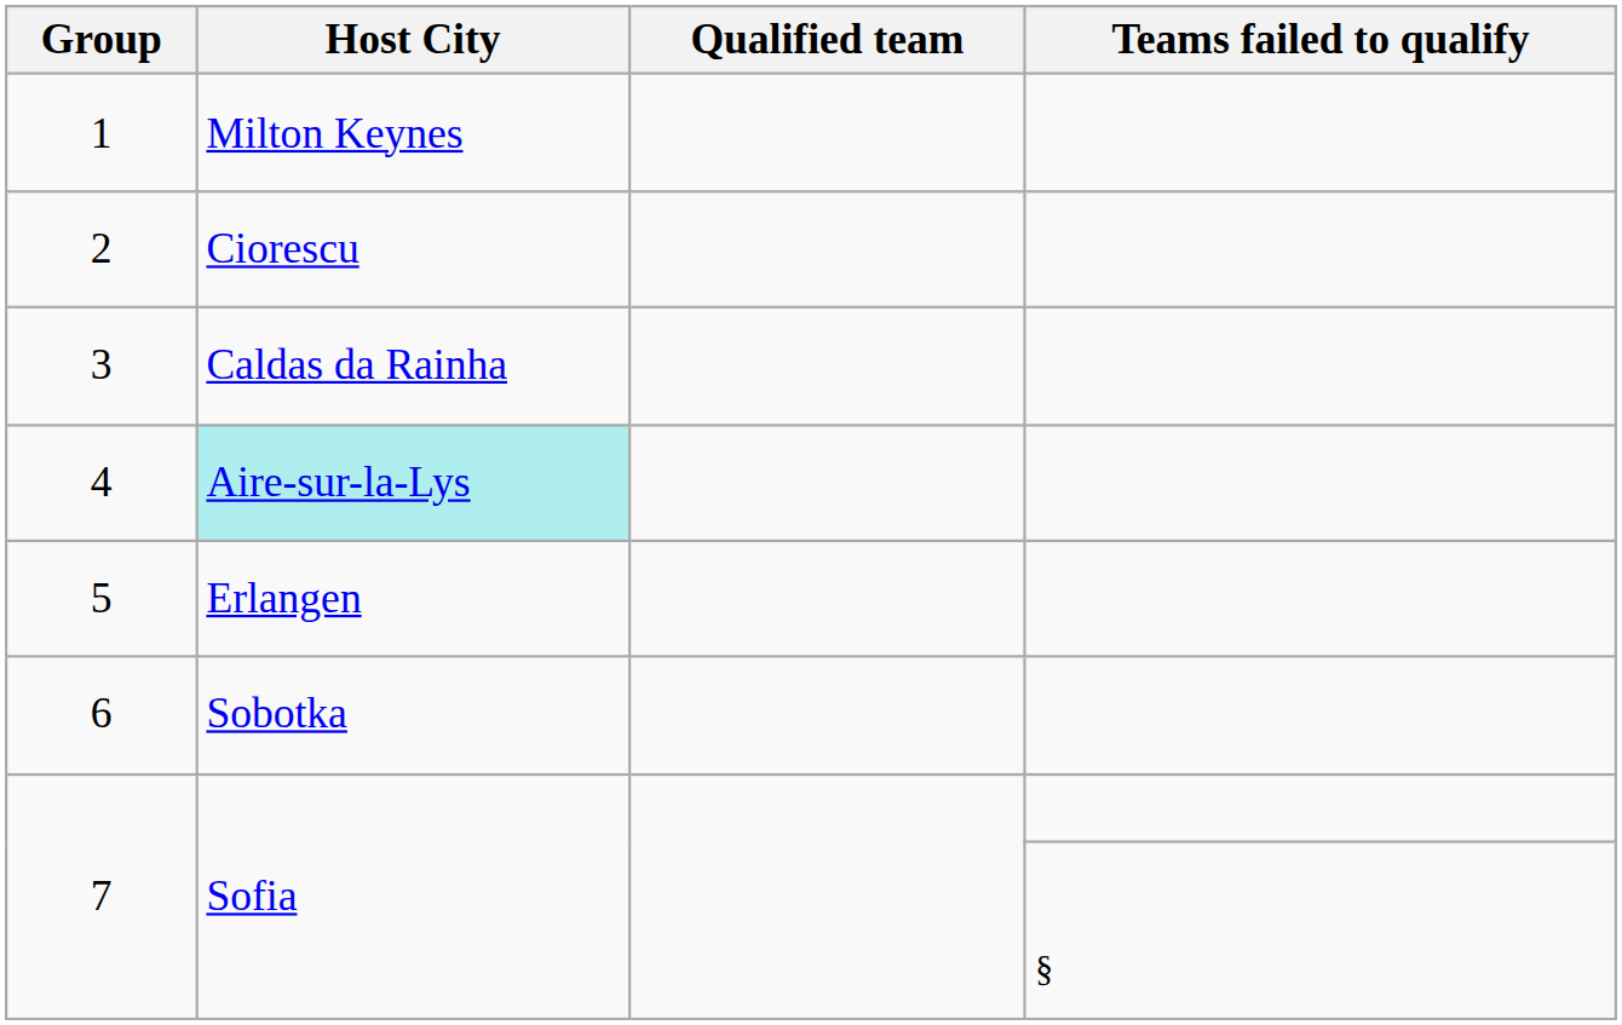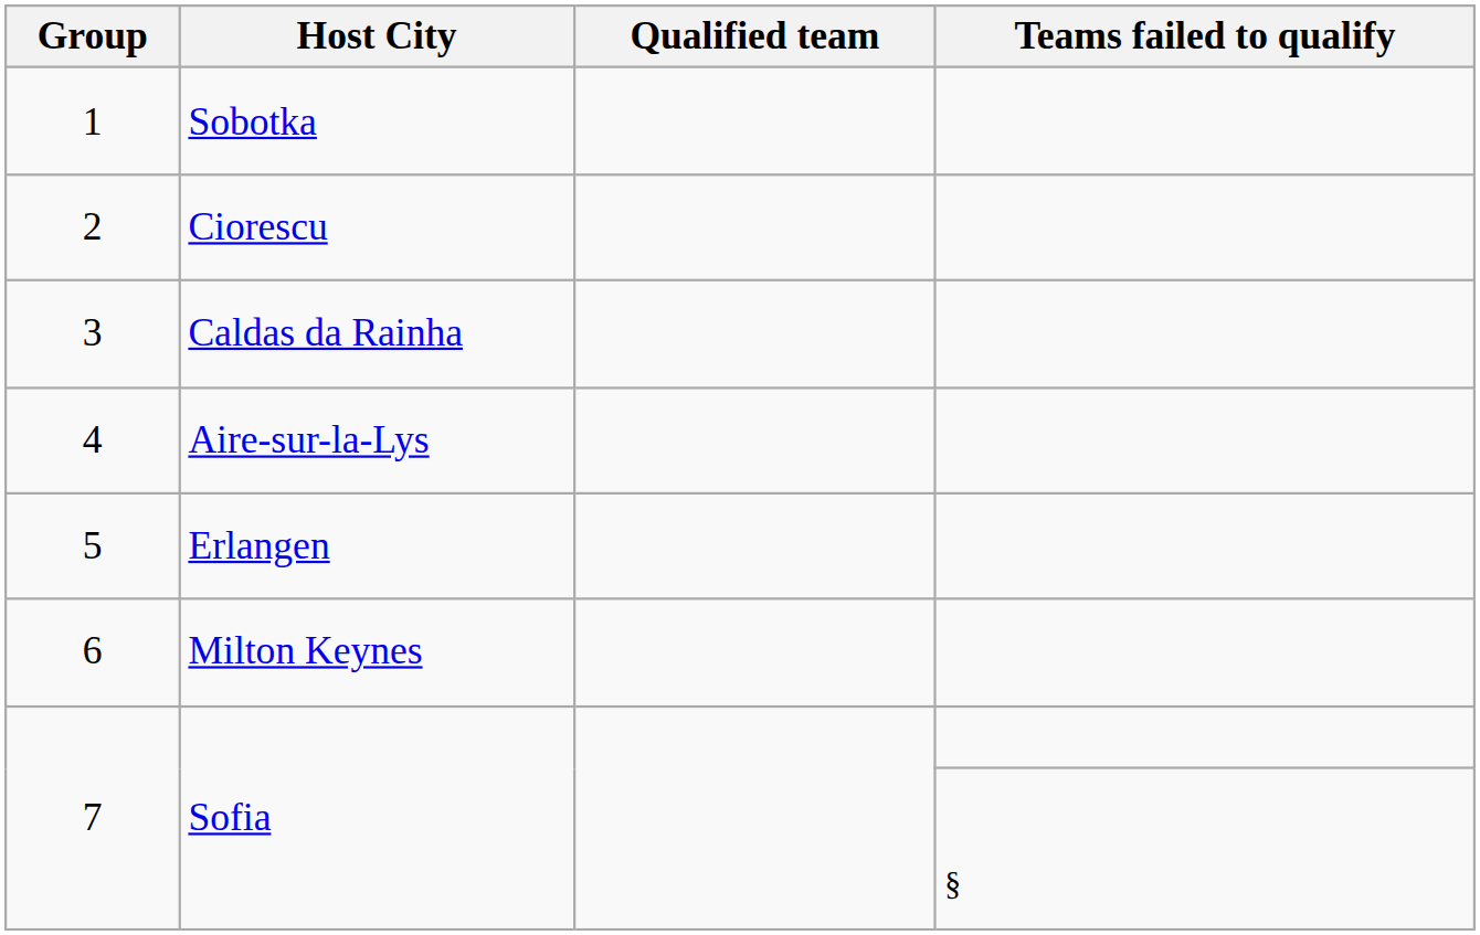1 | Host City: Milton Keynes -> Sobotka
4 | Host City: paleturquoise background -> no background
6 | Host City: Sobotka -> Milton Keynes
